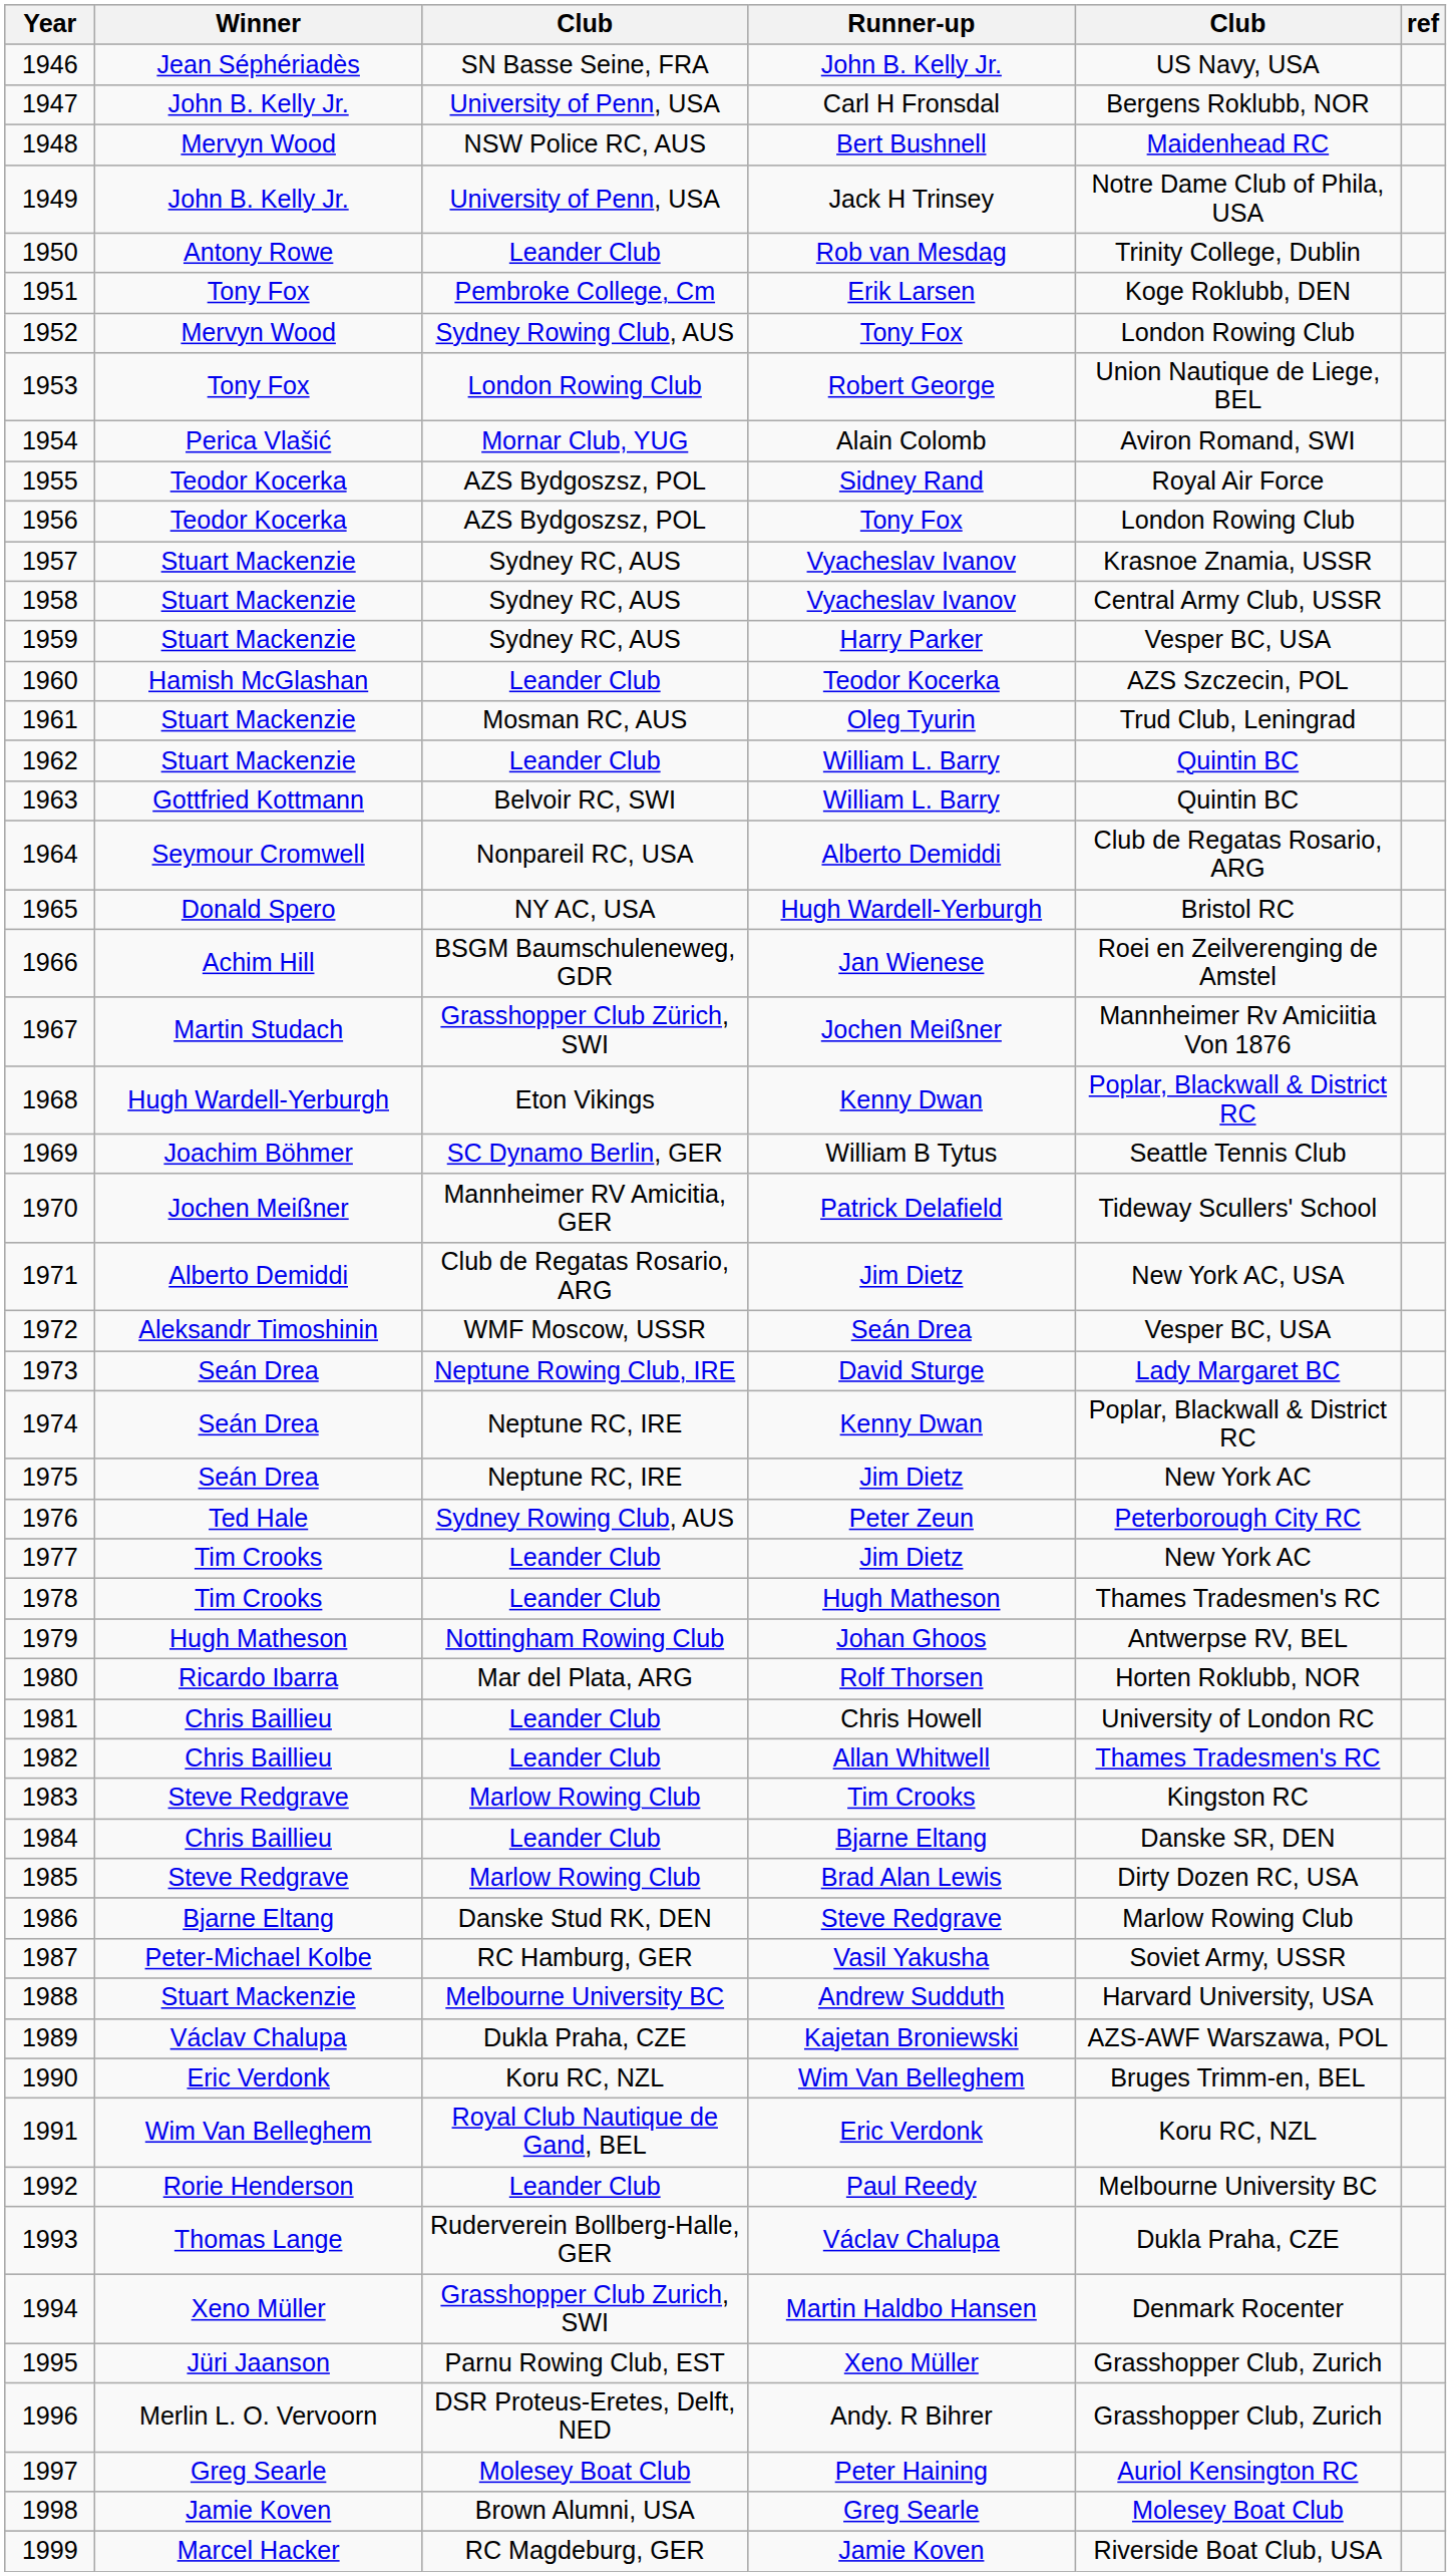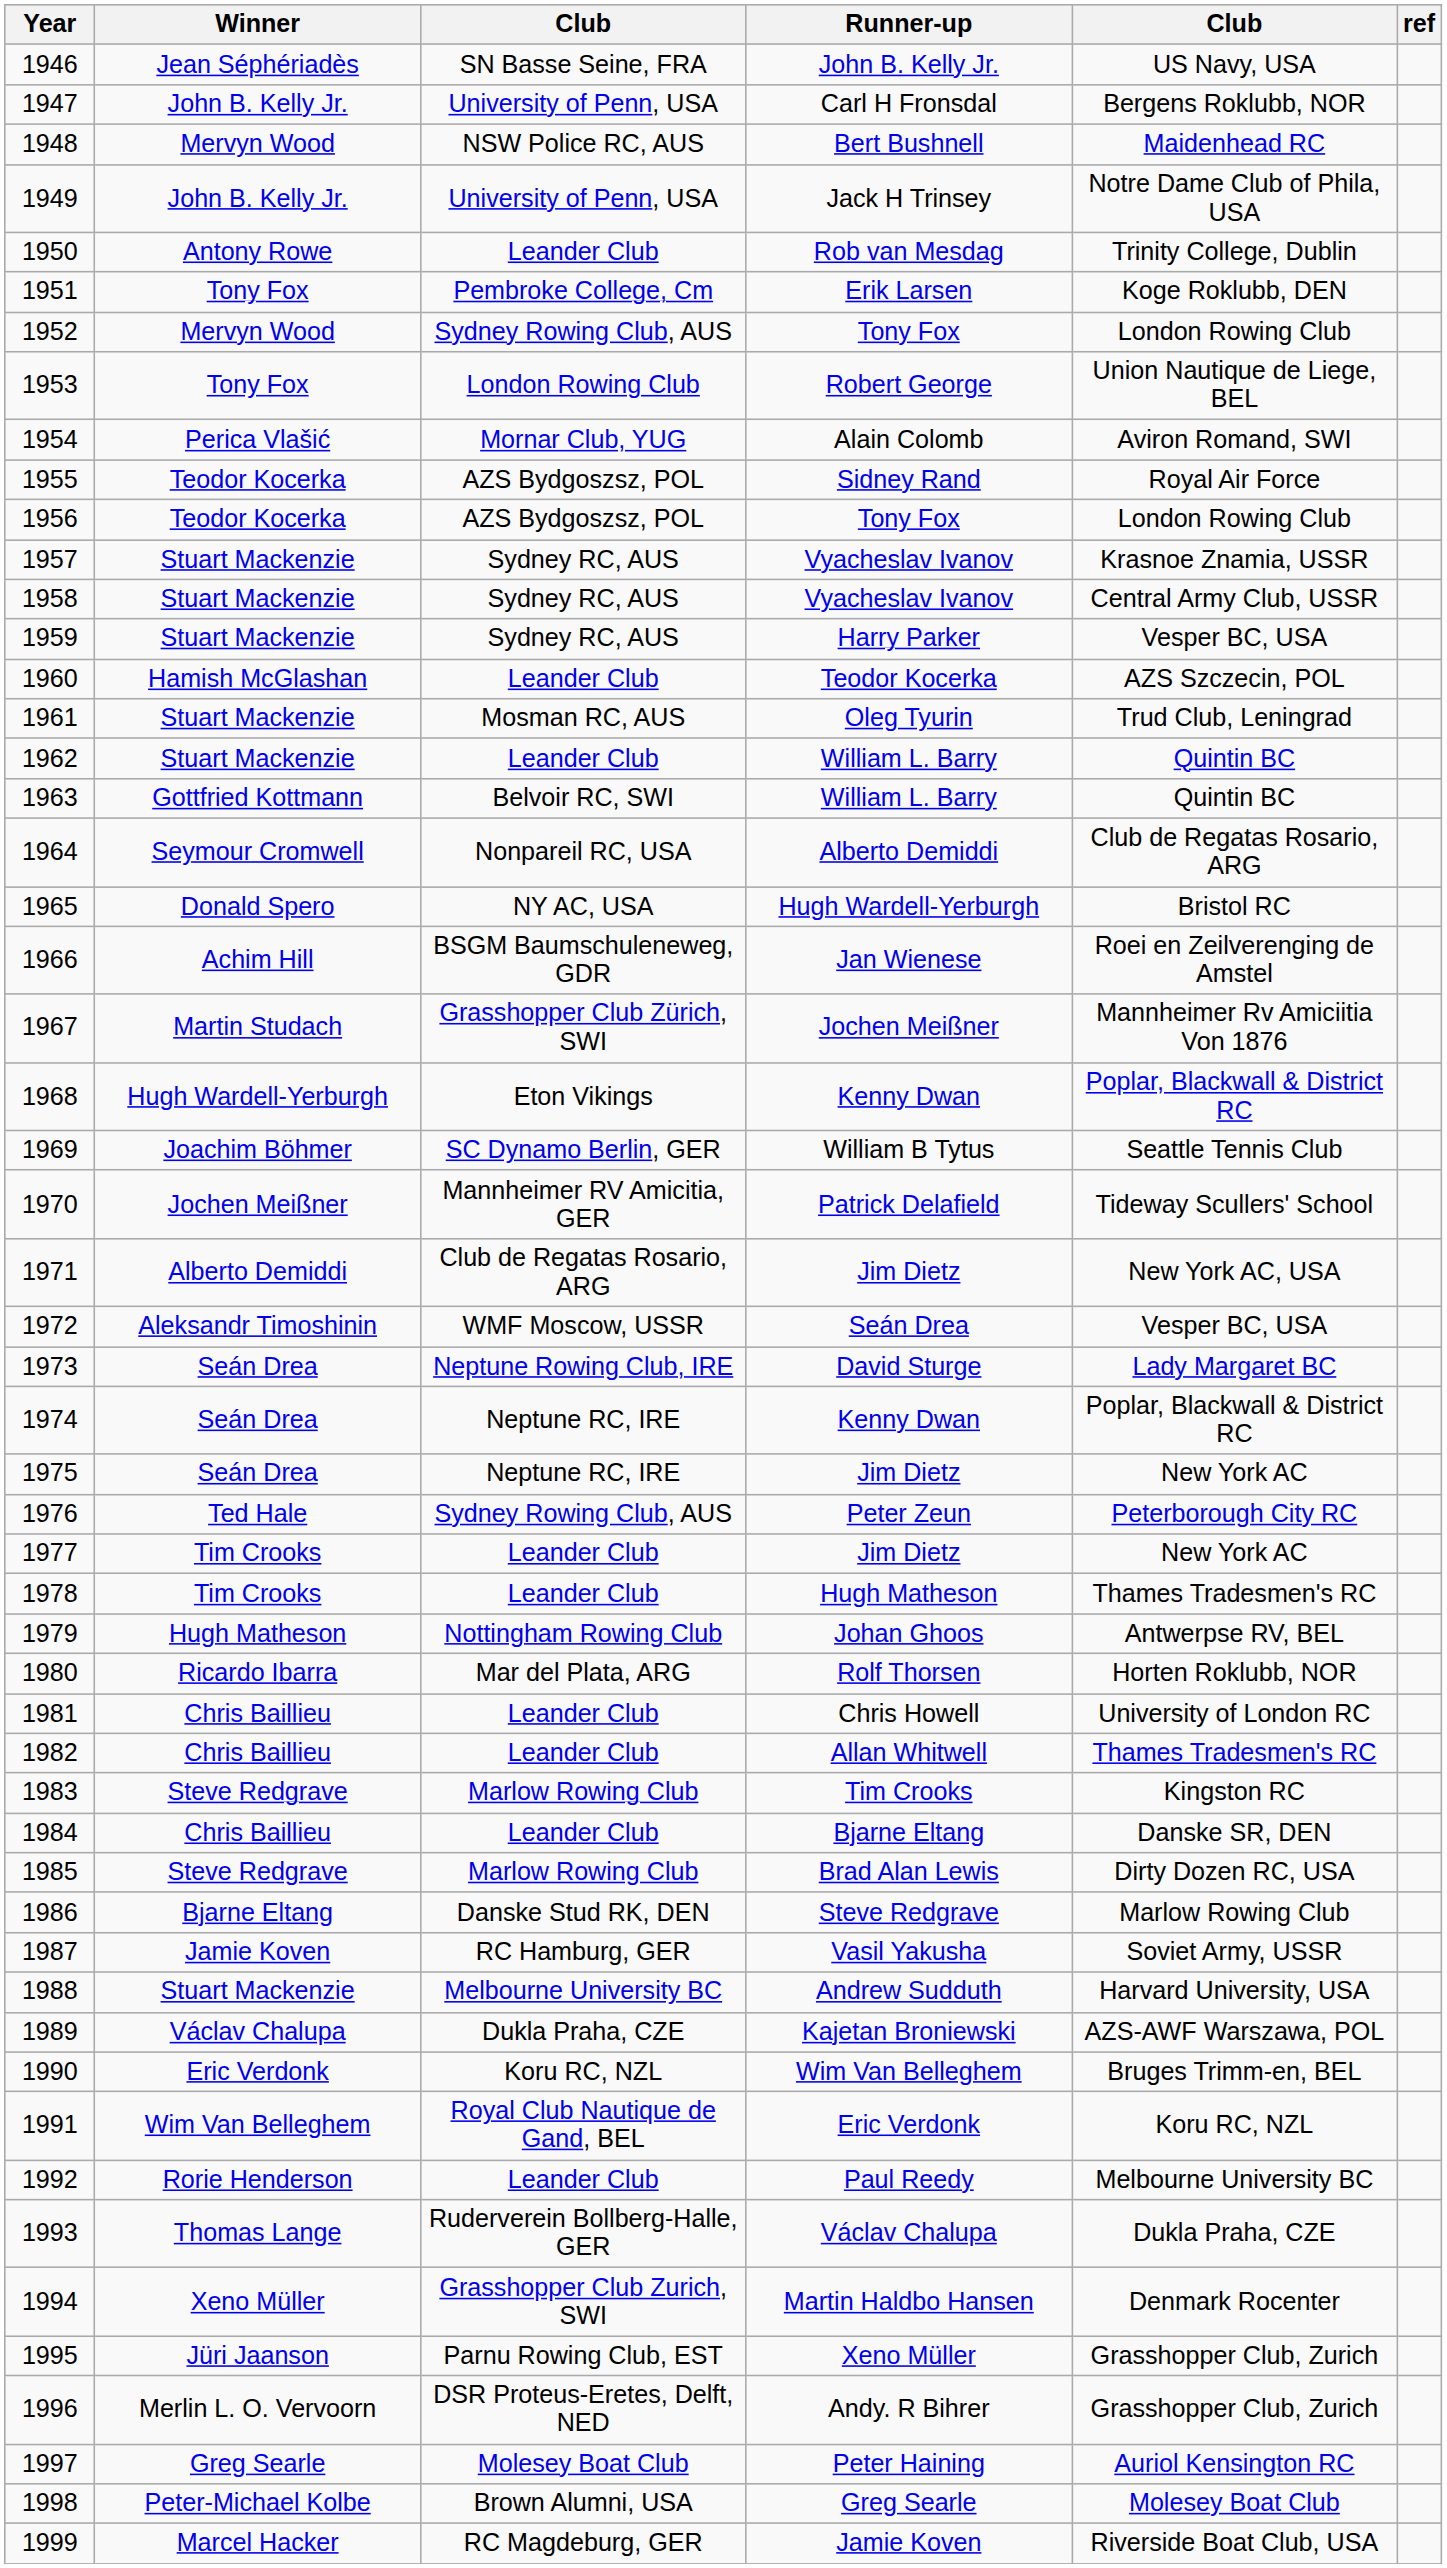1987 | Winner: Peter-Michael Kolbe -> Jamie Koven
1998 | Winner: Jamie Koven -> Peter-Michael Kolbe
